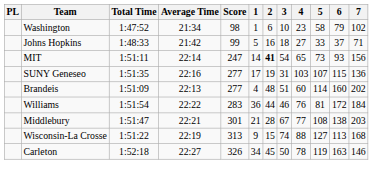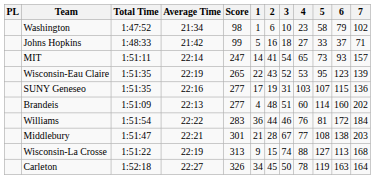MIT | 2: bold -> normal
MIT | 7: 156 -> 157
+ row: Wisconsin-Eau Claire | 1:51:35 | 22:19 | 265 | 22 | 43 | 52 | 53 | 95 | 123 | 139
Carleton | 7: 146 -> 164
